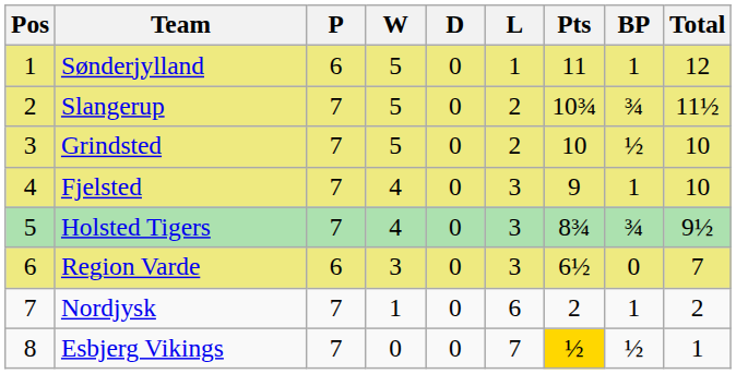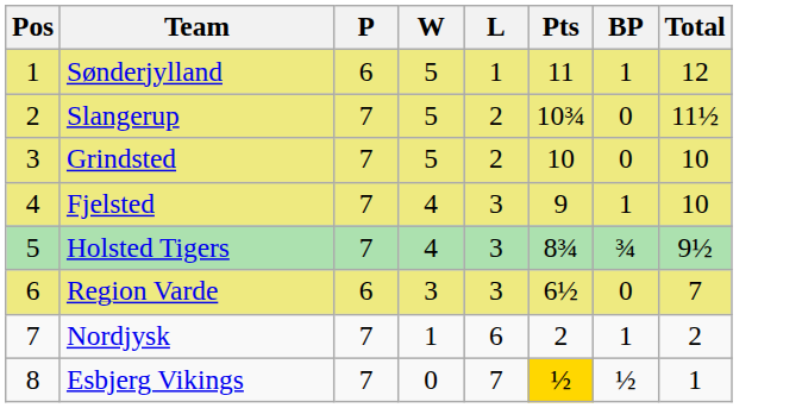- column: D | 0 | 0 | 0 | 0 | 0 | 0 | 0 | 0
Slangerup | BP: ¾ -> 0
Grindsted | BP: ½ -> 0
